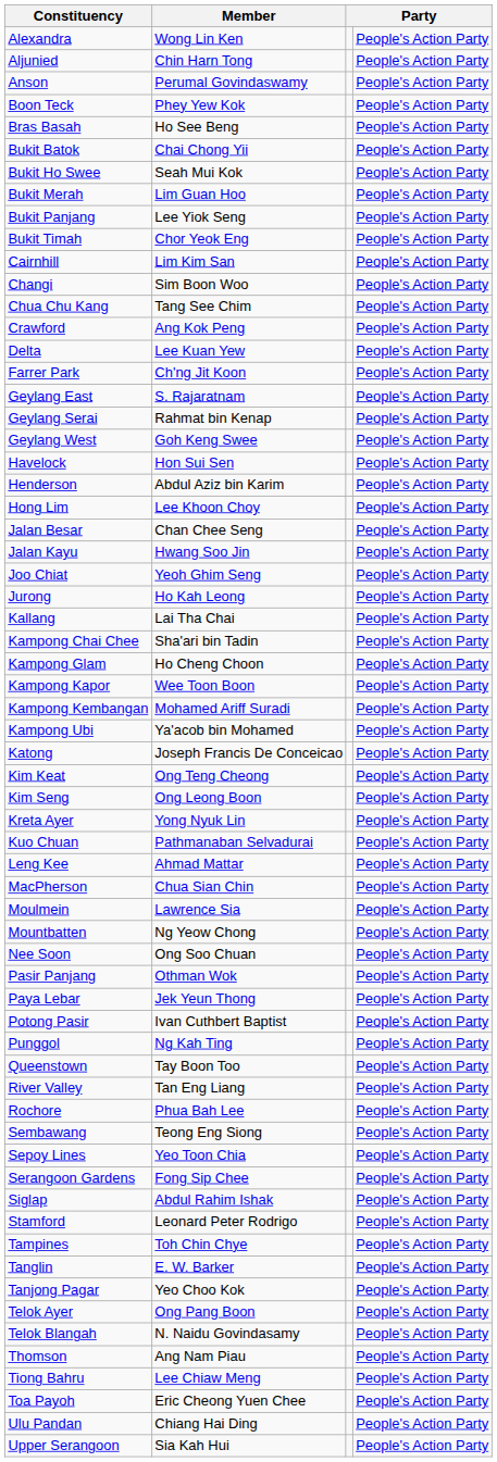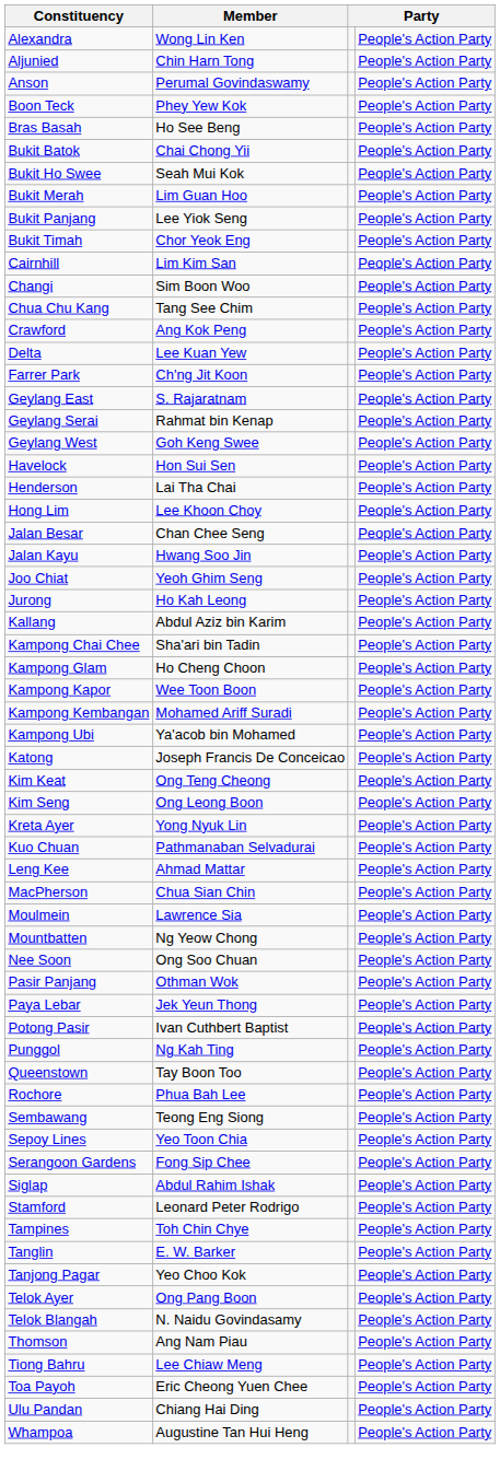Henderson | Member: Abdul Aziz bin Karim -> Lai Tha Chai
Kallang | Member: Lai Tha Chai -> Abdul Aziz bin Karim
- row: River Valley | Tan Eng Liang | People's Action Party
- row: Upper Serangoon | Sia Kah Hui | People's Action Party
+ row: Whampoa | Augustine Tan Hui Heng | People's Action Party
